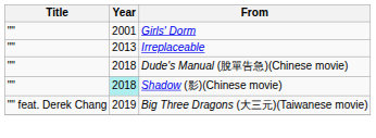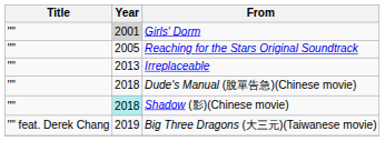Girls' Dorm | Year: no background -> lightgrey background
+ row: "" | 2005 | Reaching for the Stars Original Soundtrack
